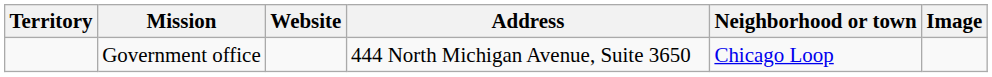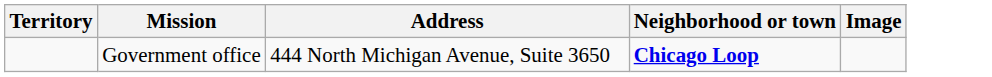- column: Website
Government office | Neighborhood or town: normal -> bold
